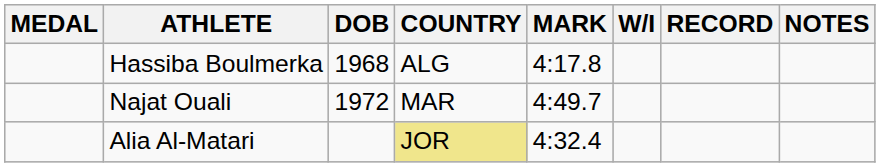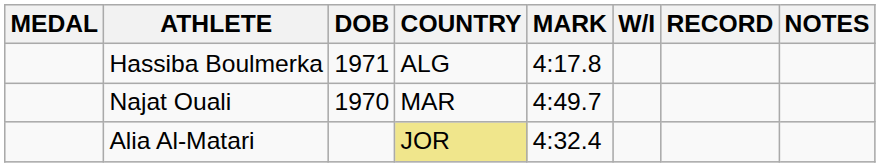Hassiba Boulmerka | DOB: 1968 -> 1971
Najat Ouali | DOB: 1972 -> 1970
